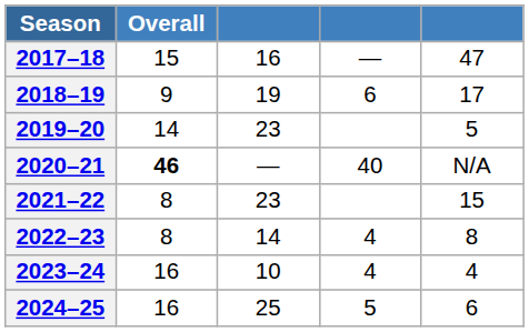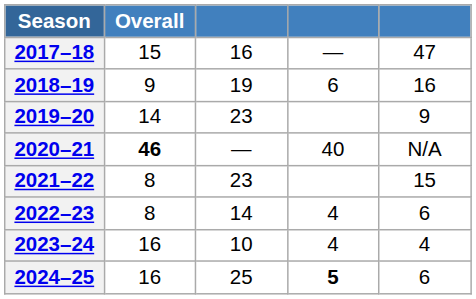2018–19 | column 5: 17 -> 16
2019–20 | column 5: 5 -> 9
2022–23 | column 5: 8 -> 6
2024–25 | column 4: normal -> bold
